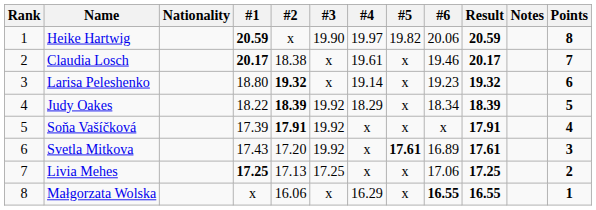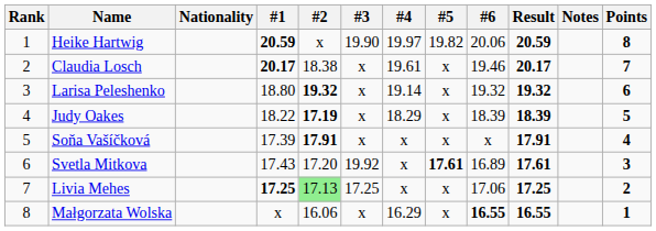Larisa Peleshenko | #6: 19.23 -> 19.32
Judy Oakes | #2: 18.39 -> 17.19
Judy Oakes | #3: 19.92 -> x
Judy Oakes | #6: 18.34 -> 18.39
Soňa Vašíčková | #3: 19.92 -> x
Livia Mehes | #2: no background -> lightgreen background
